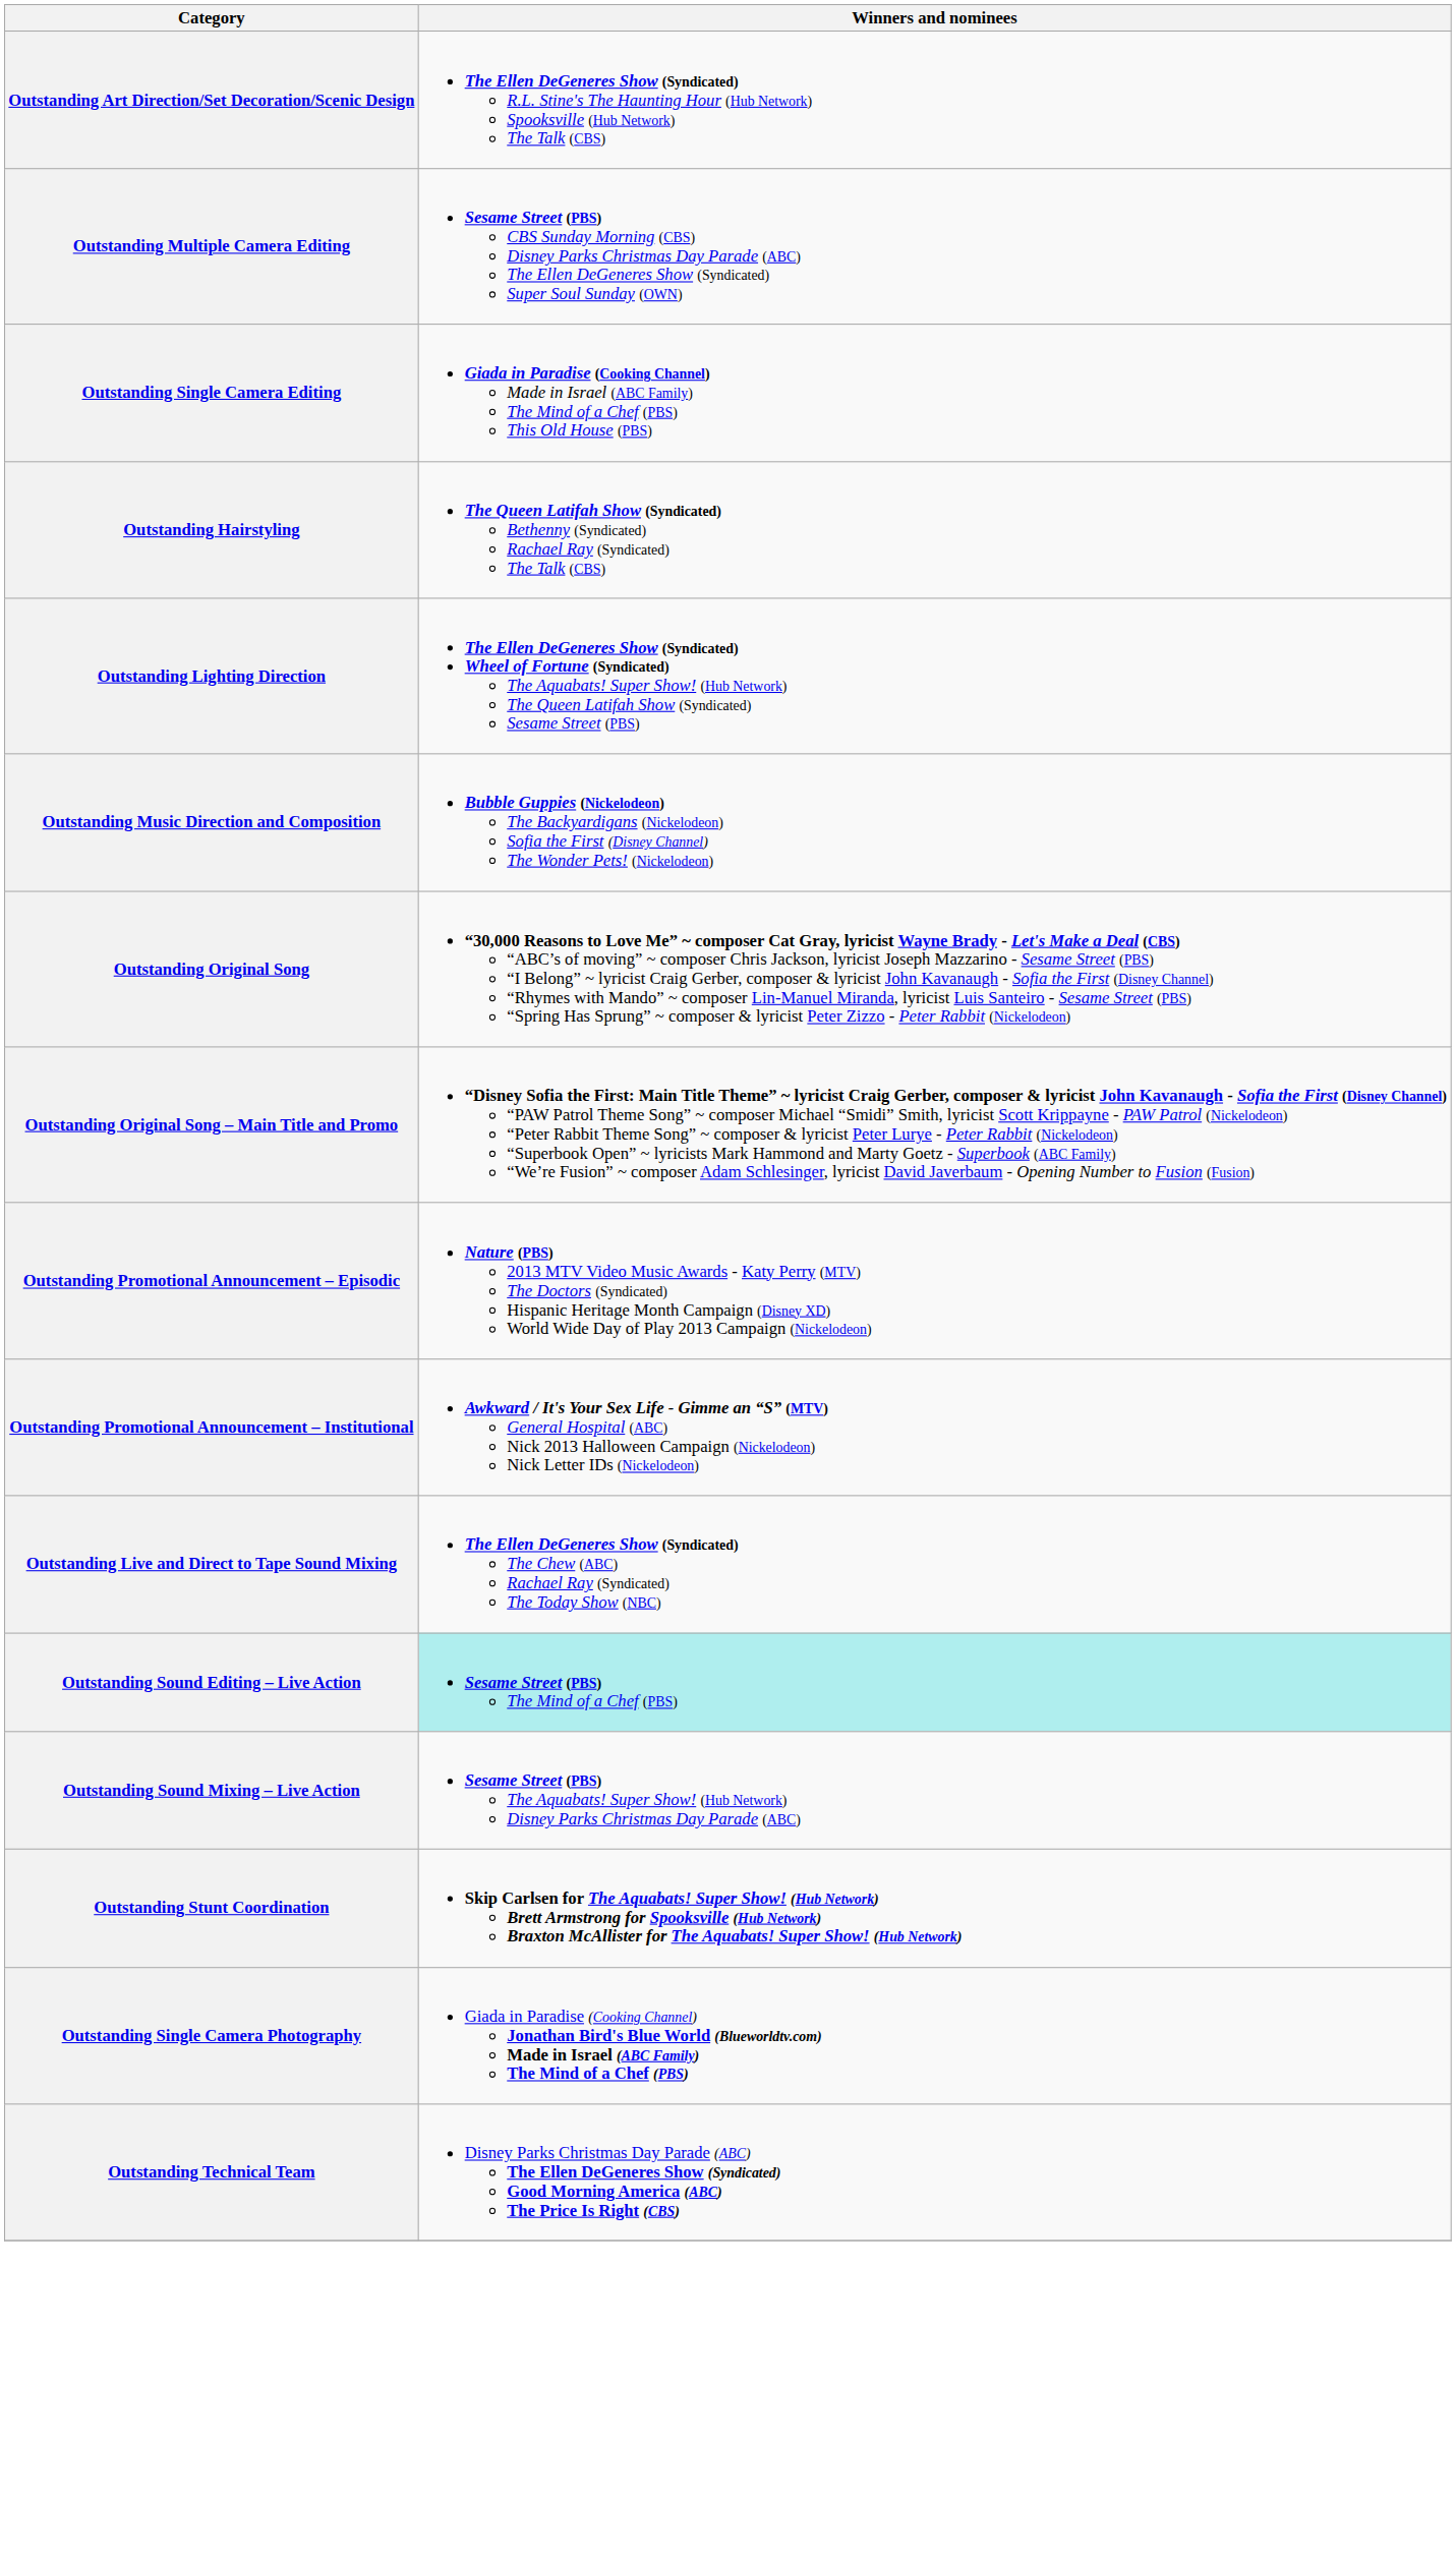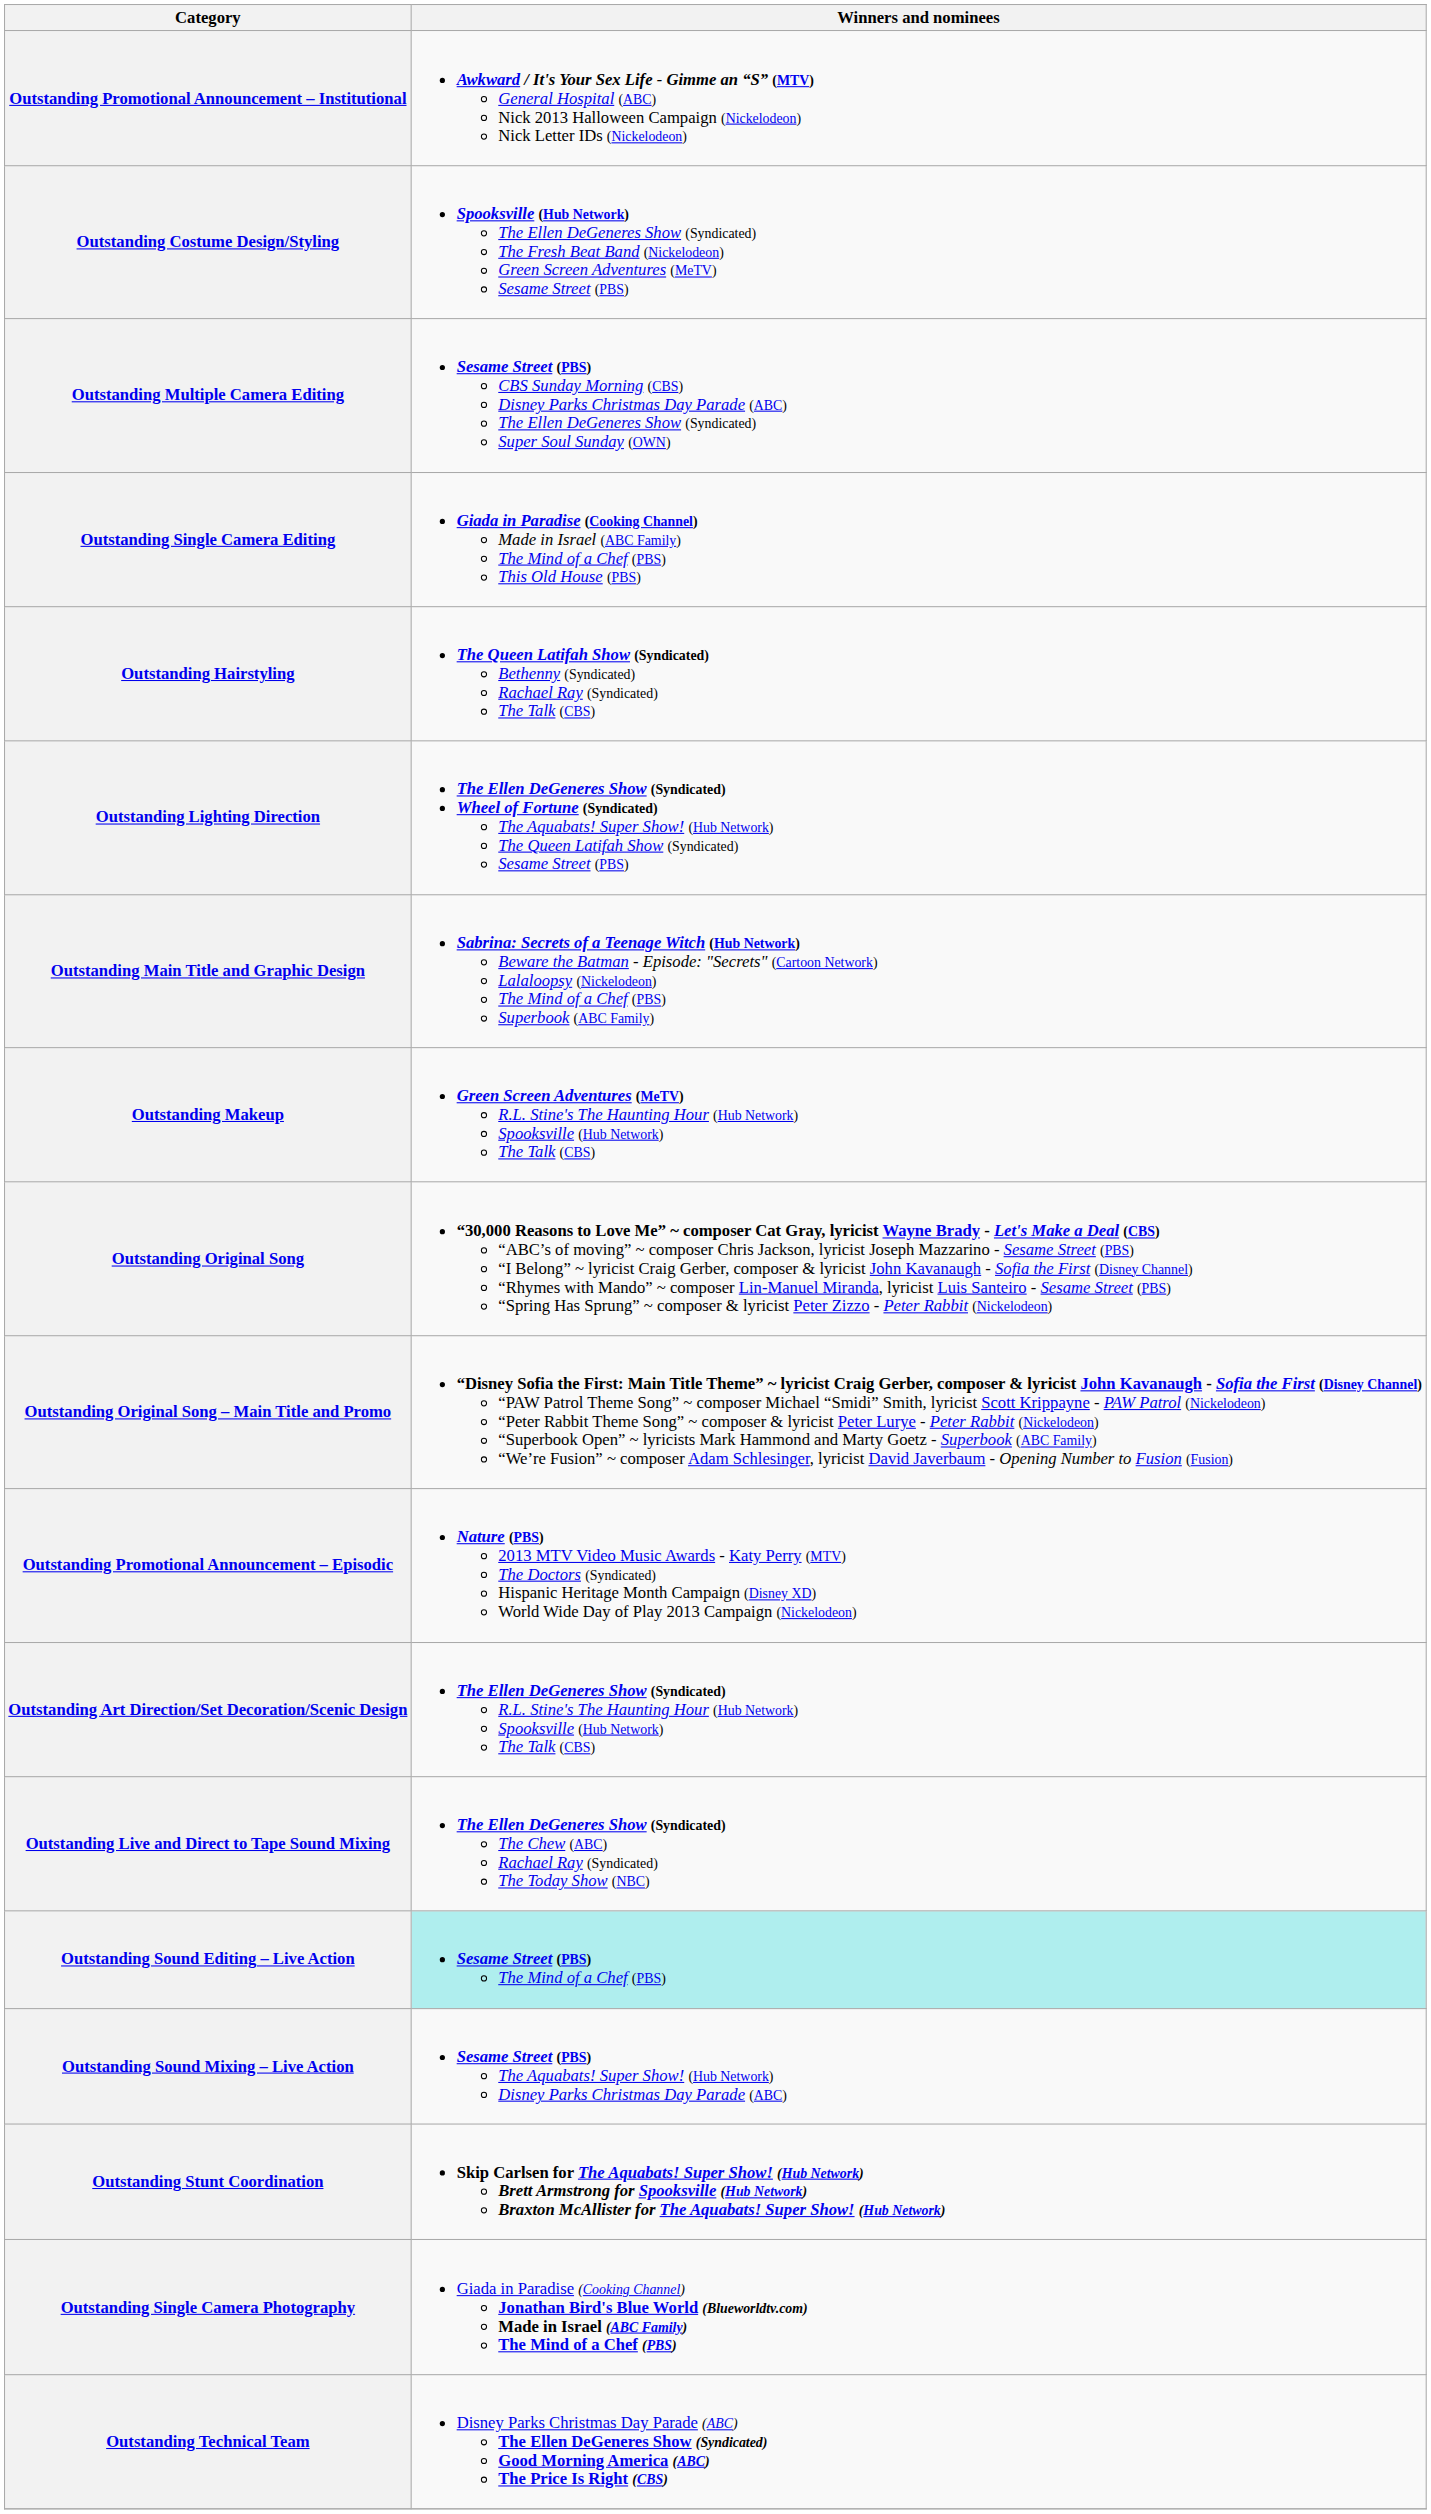rows swapped: Outstanding Art Direction/Set Decoration/Scenic Design <-> Outstanding Promotional Announcement – Institutional
+ row: Outstanding Costume Design/Styling | Spooksville (Hub Network) The Ellen DeGeneres Show (Syndicated) The Fresh Beat Band (Nickelodeon) Green Screen Adventures (MeTV) Sesame Street (PBS)
+ row: Outstanding Main Title and Graphic Design | Sabrina: Secrets of a Teenage Witch (Hub Network) Beware the Batman - Episode: "Secrets" (Cartoon Network) Lalaloopsy (Nickelodeon) The Mind of a Chef (PBS) Superbook (ABC Family)
+ row: Outstanding Makeup | Green Screen Adventures (MeTV) R.L. Stine's The Haunting Hour (Hub Network) Spooksville (Hub Network) The Talk (CBS)
- row: Outstanding Music Direction and Composition | Bubble Guppies (Nickelodeon) The Backyardigans (Nickelodeon) Sofia the First (Disney Channel) The Wonder Pets! (Nickelodeon)
